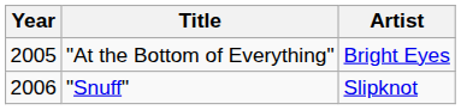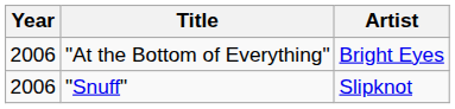"At the Bottom of Everything" | Year: 2005 -> 2006
